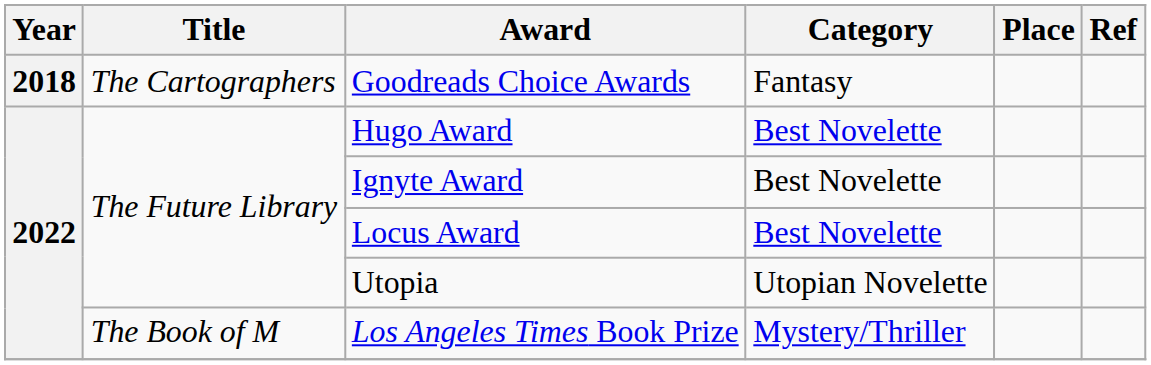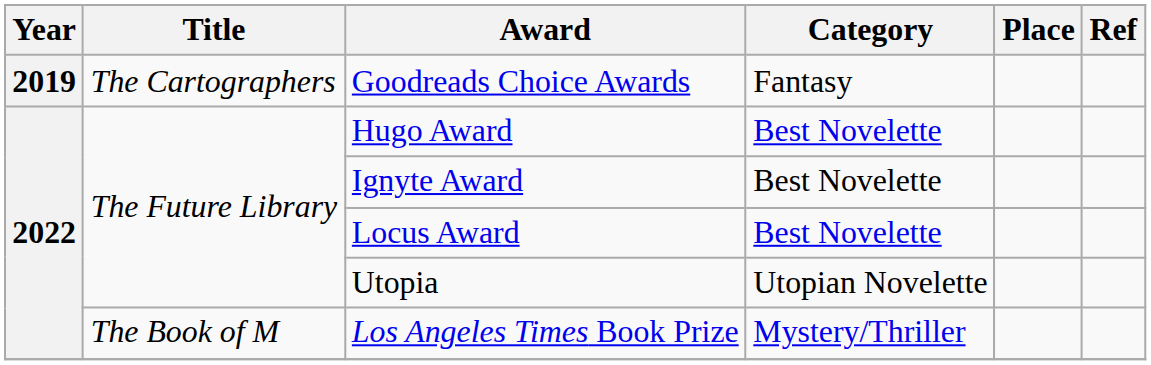Goodreads Choice Awards | Year: 2018 -> 2019
